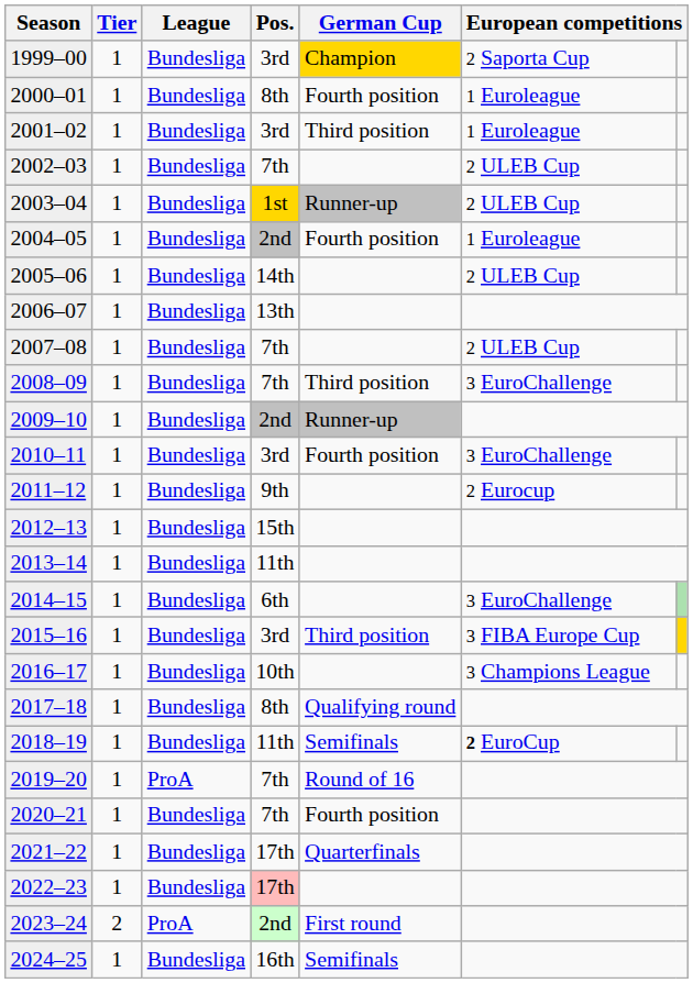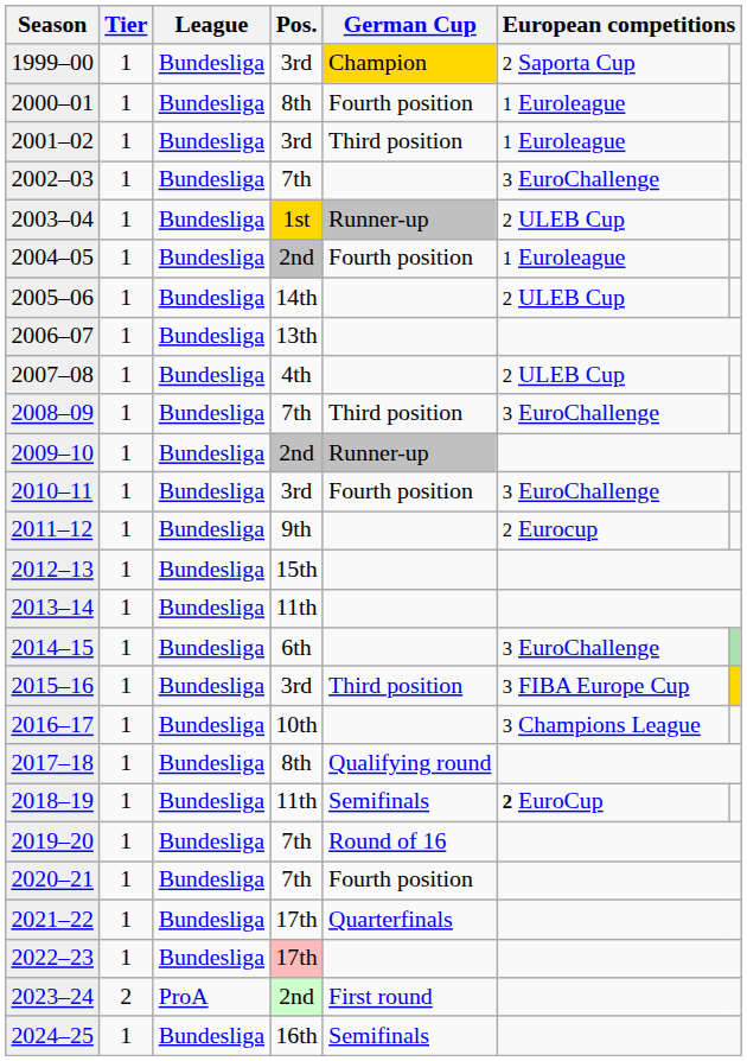2002–03 | column 6: 2 ULEB Cup -> 3 EuroChallenge
2007–08 | Pos.: 7th -> 4th
2019–20 | League: ProA -> Bundesliga
